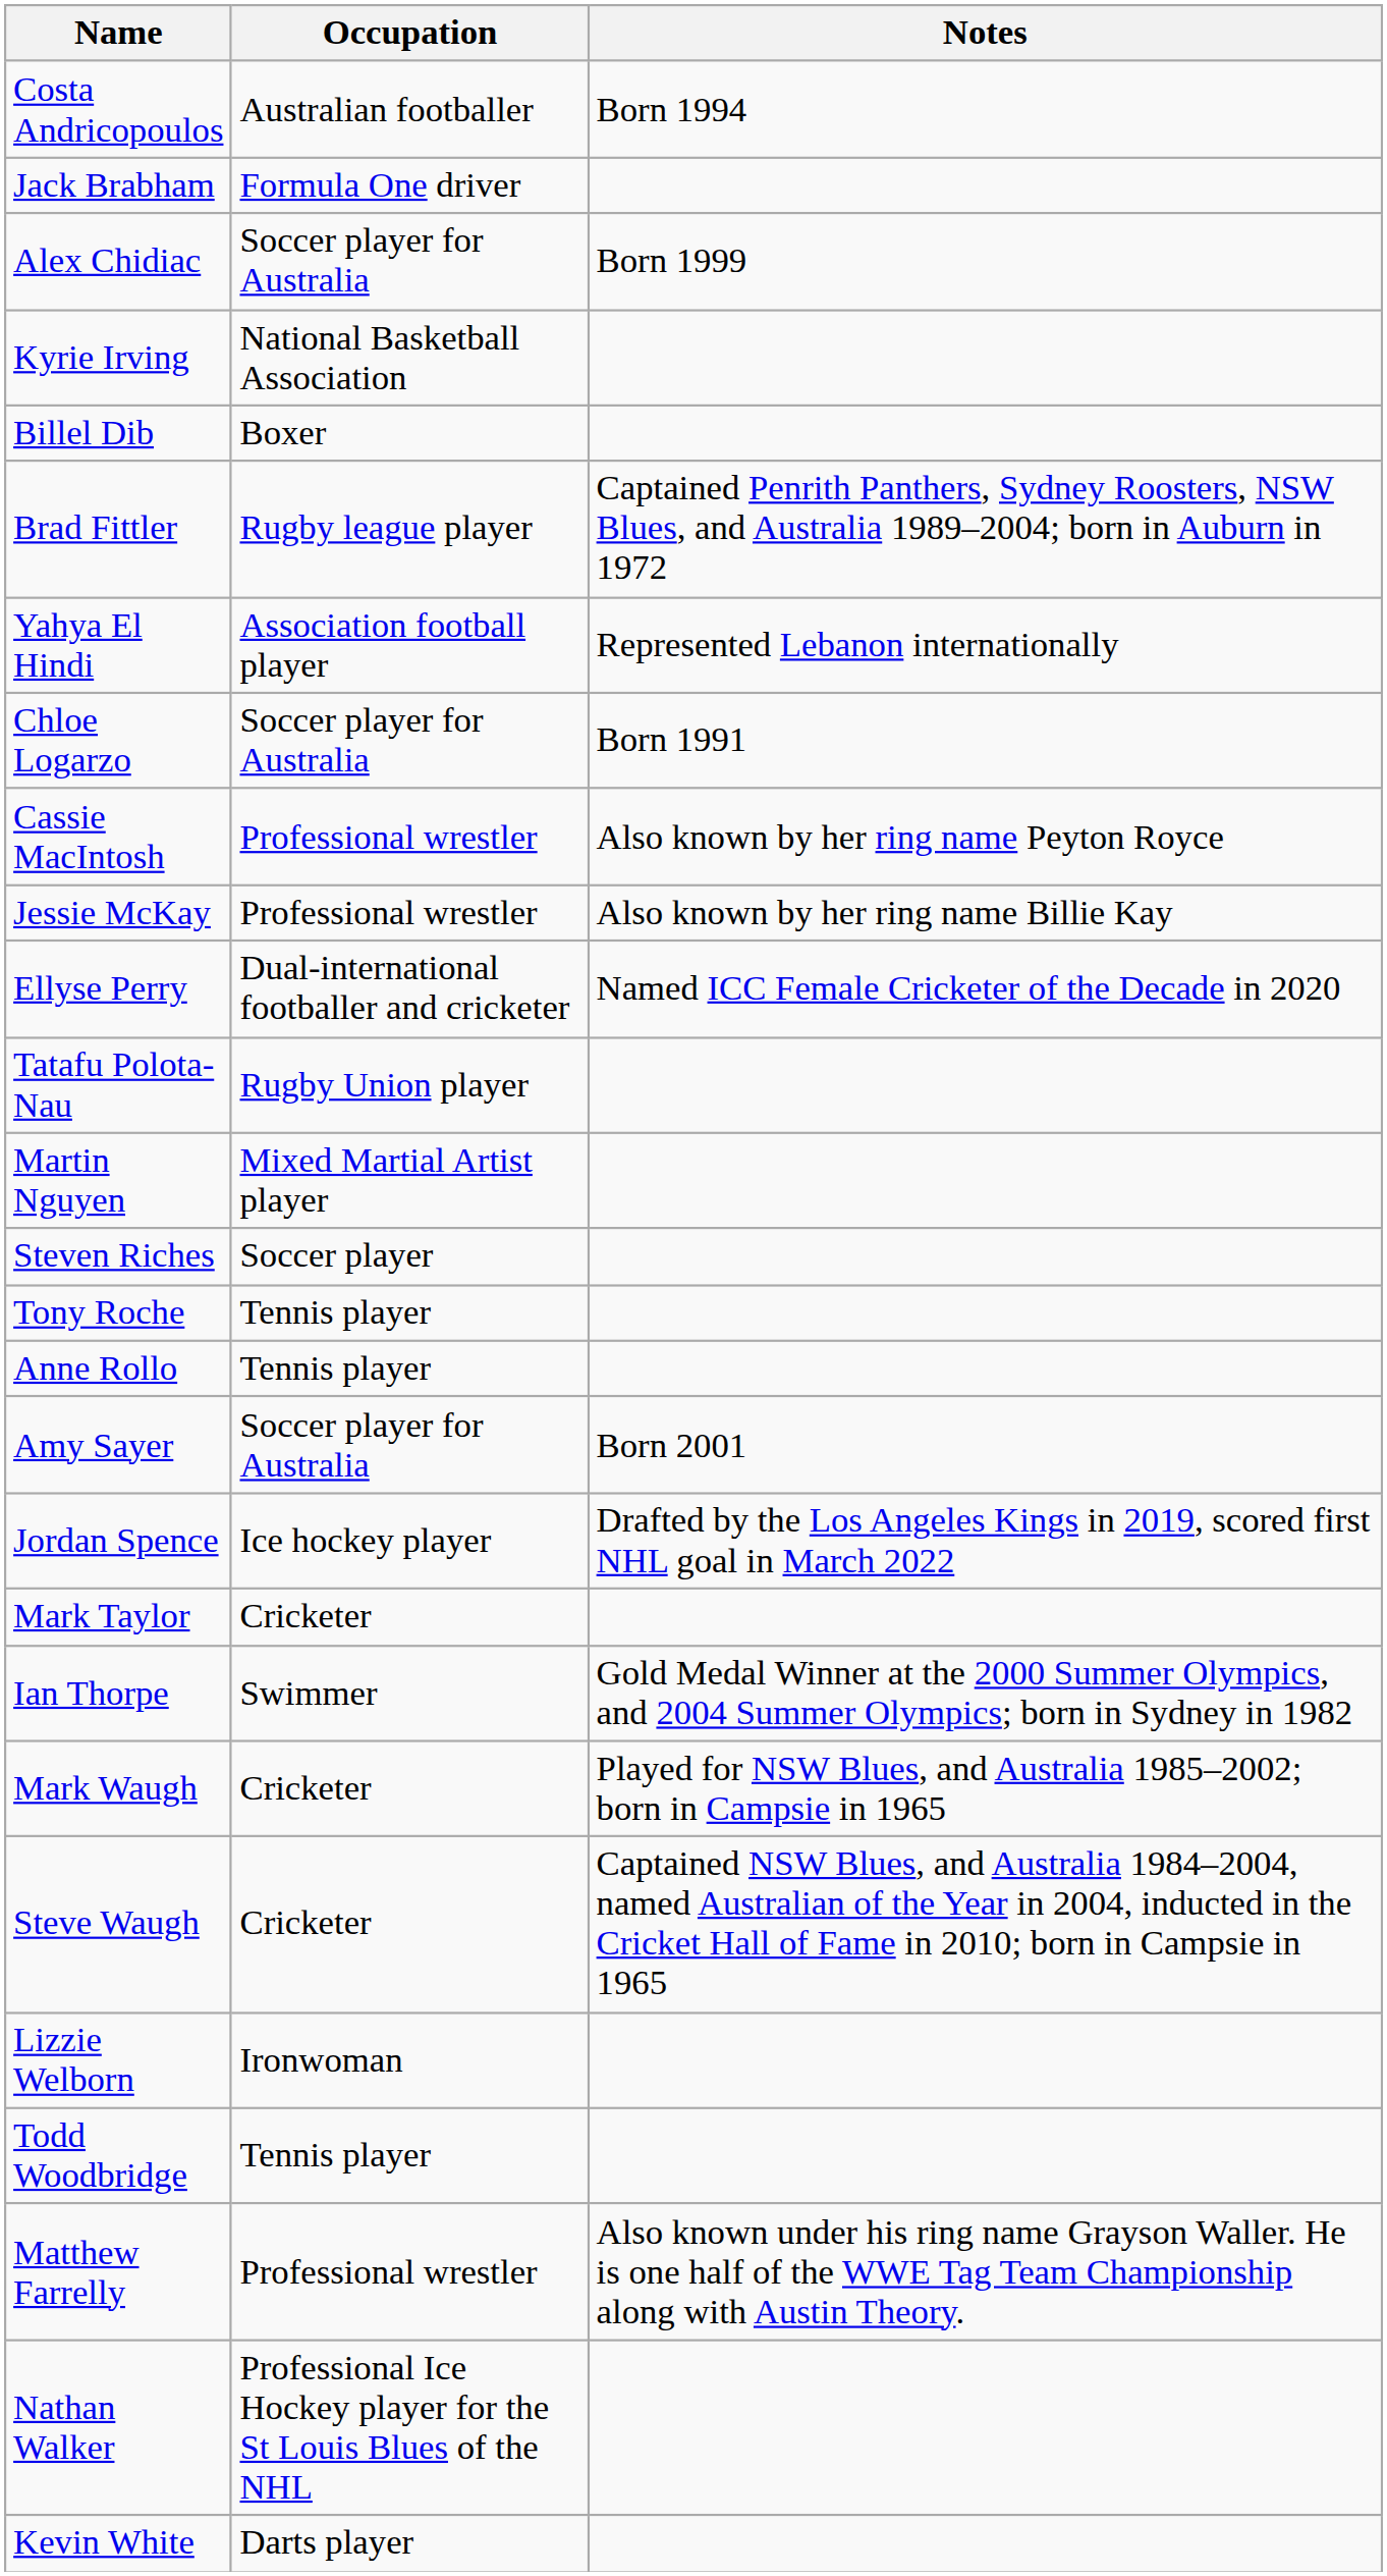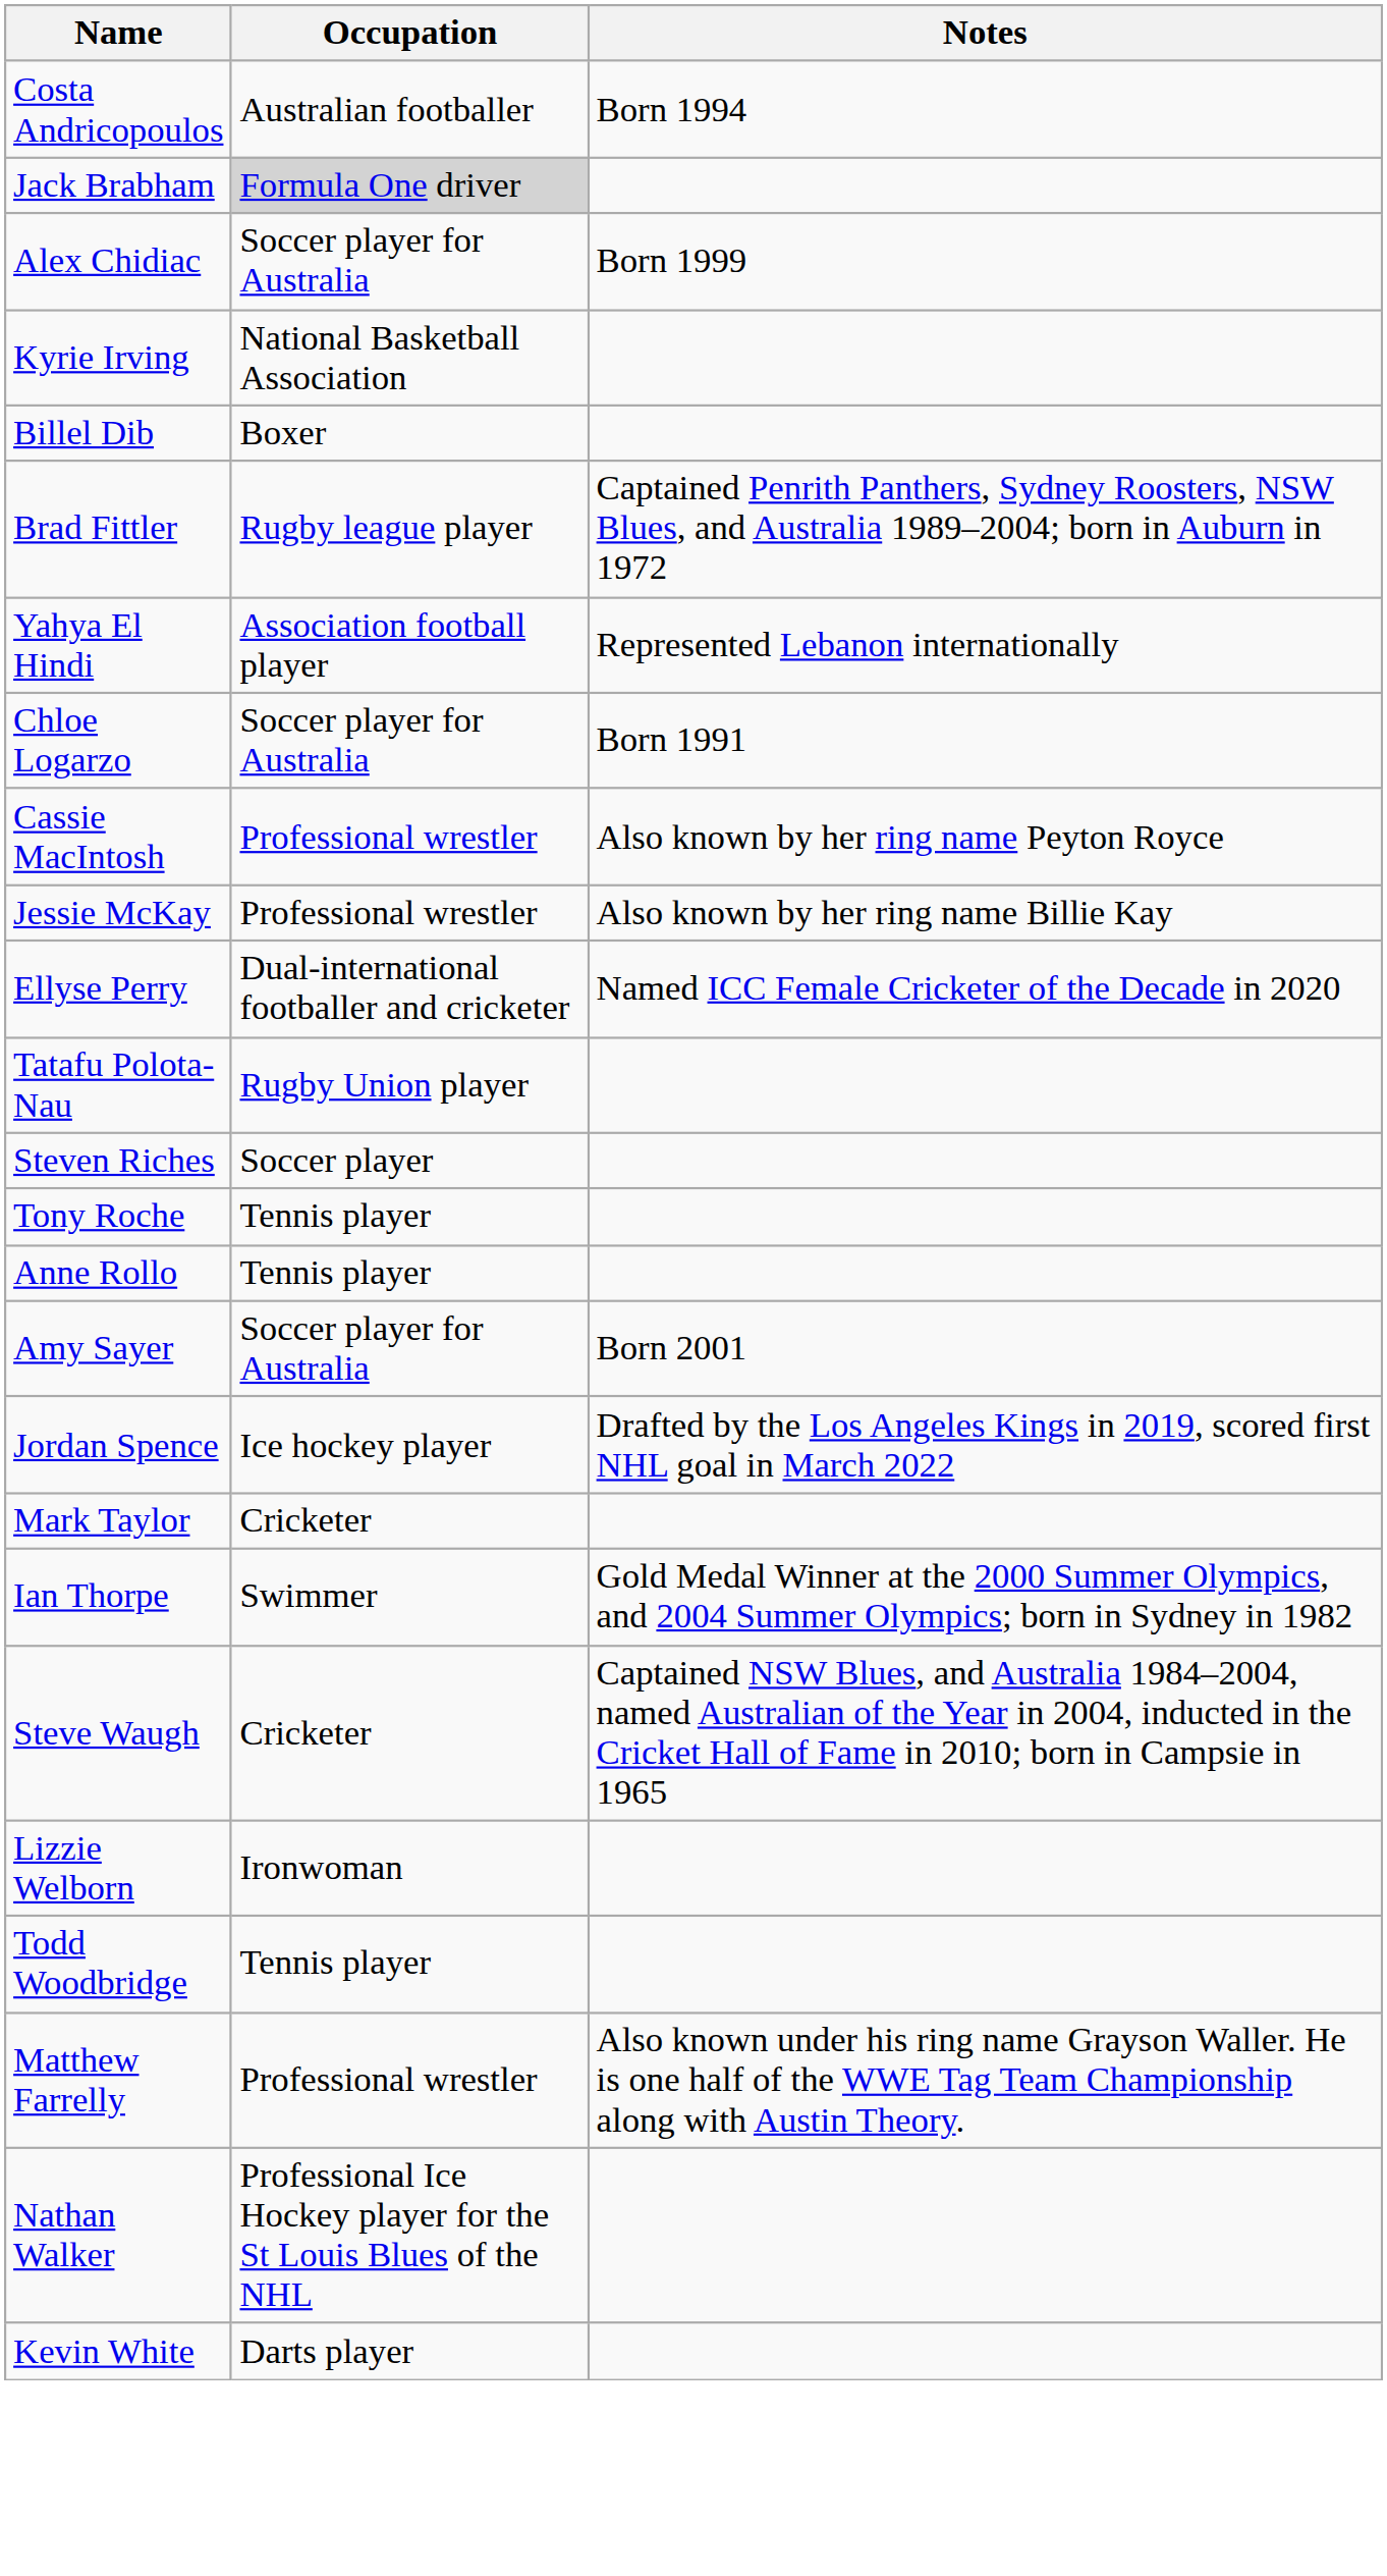Jack Brabham | Occupation: no background -> lightgrey background
- row: Martin Nguyen | Mixed Martial Artist player
- row: Mark Waugh | Cricketer | Played for NSW Blues, and Australia 1985–2002; born in Campsie in 1965
